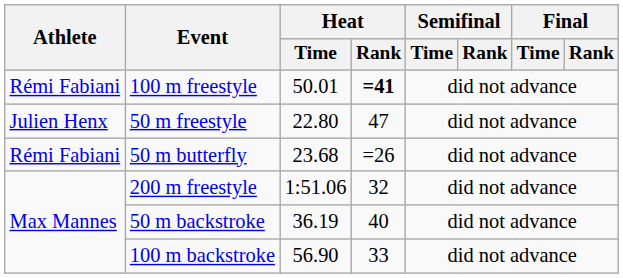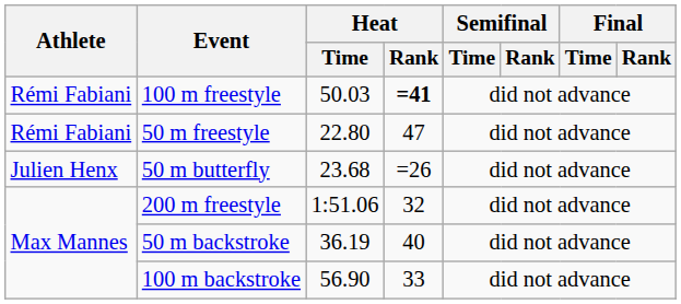100 m freestyle | Heat / Time: 50.01 -> 50.03
50 m freestyle | Athlete: Julien Henx -> Rémi Fabiani
50 m butterfly | Athlete: Rémi Fabiani -> Julien Henx
